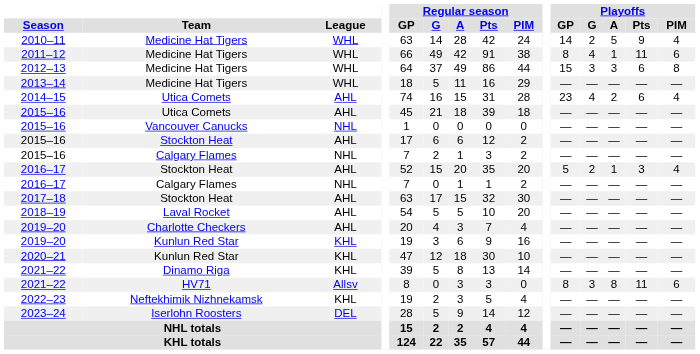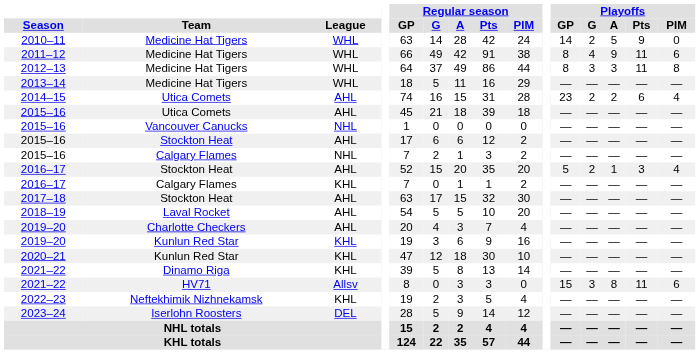2010–11 | Playoffs / PIM: 4 -> 0
2011–12 | Playoffs / A: 1 -> 9
2012–13 | Playoffs / GP: 15 -> 8
2012–13 | Playoffs / Pts: 6 -> 11
2014–15 | Playoffs / G: 4 -> 2
2016–17 / Calgary Flames | League: NHL -> KHL
2021–22 / HV71 | Playoffs / GP: 8 -> 15
